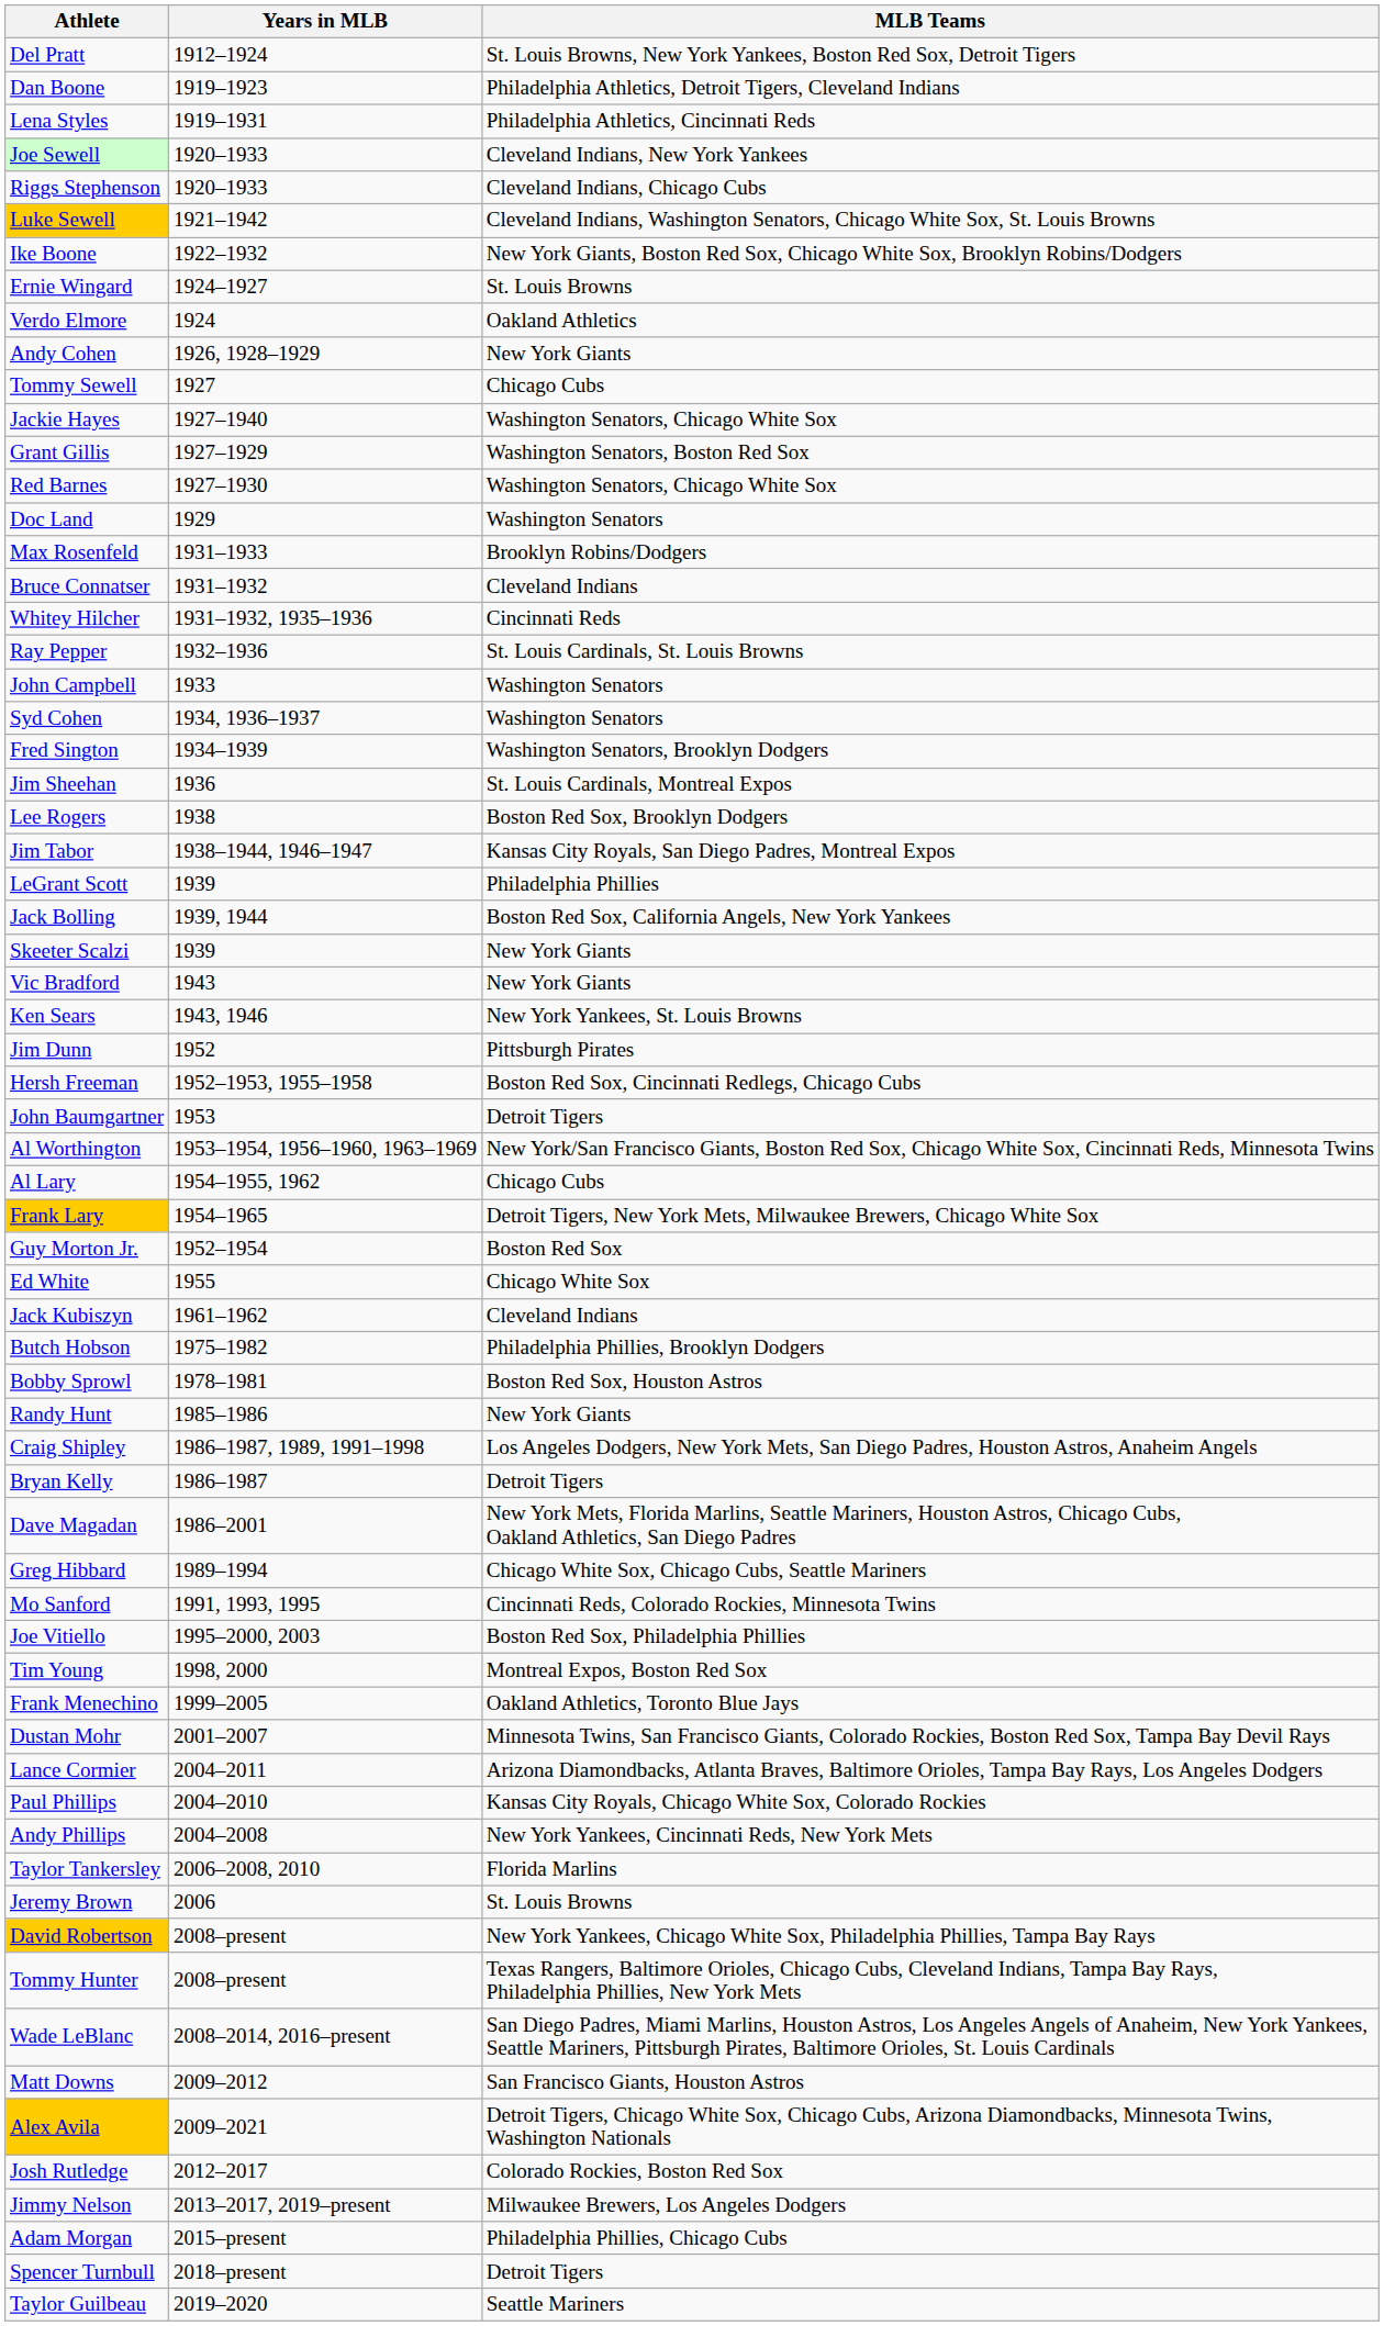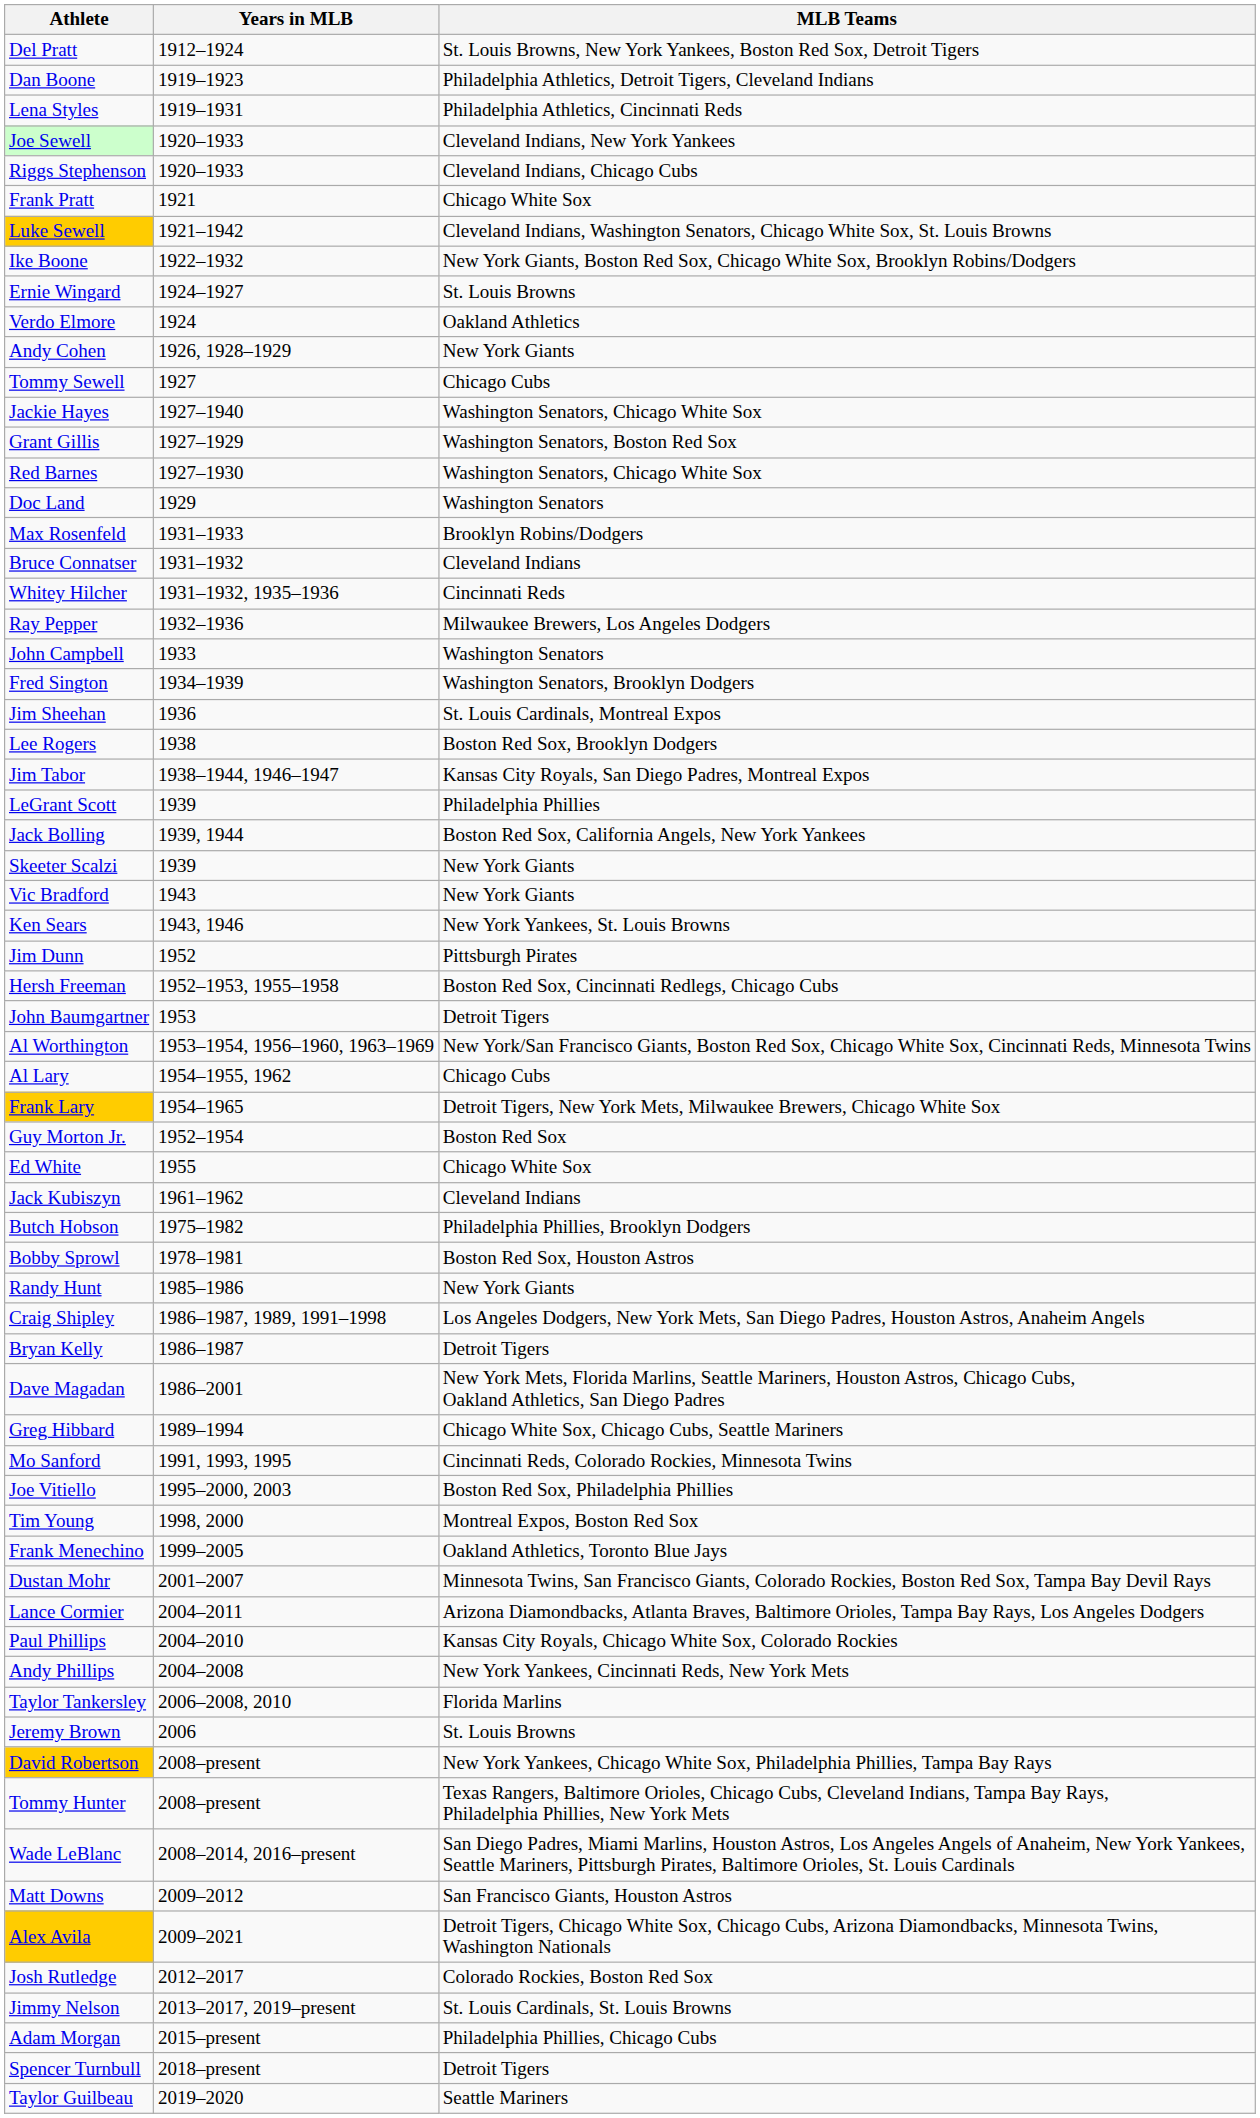+ row: Frank Pratt | 1921 | Chicago White Sox
Ray Pepper | MLB Teams: St. Louis Cardinals, St. Louis Browns -> Milwaukee Brewers, Los Angeles Dodgers
- row: Syd Cohen | 1934, 1936–1937 | Washington Senators
Jimmy Nelson | MLB Teams: Milwaukee Brewers, Los Angeles Dodgers -> St. Louis Cardinals, St. Louis Browns
